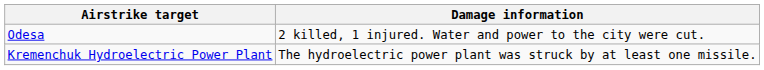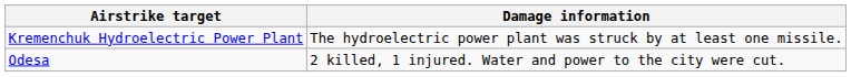rows swapped: Kremenchuk Hydroelectric Power Plant <-> Odesa
